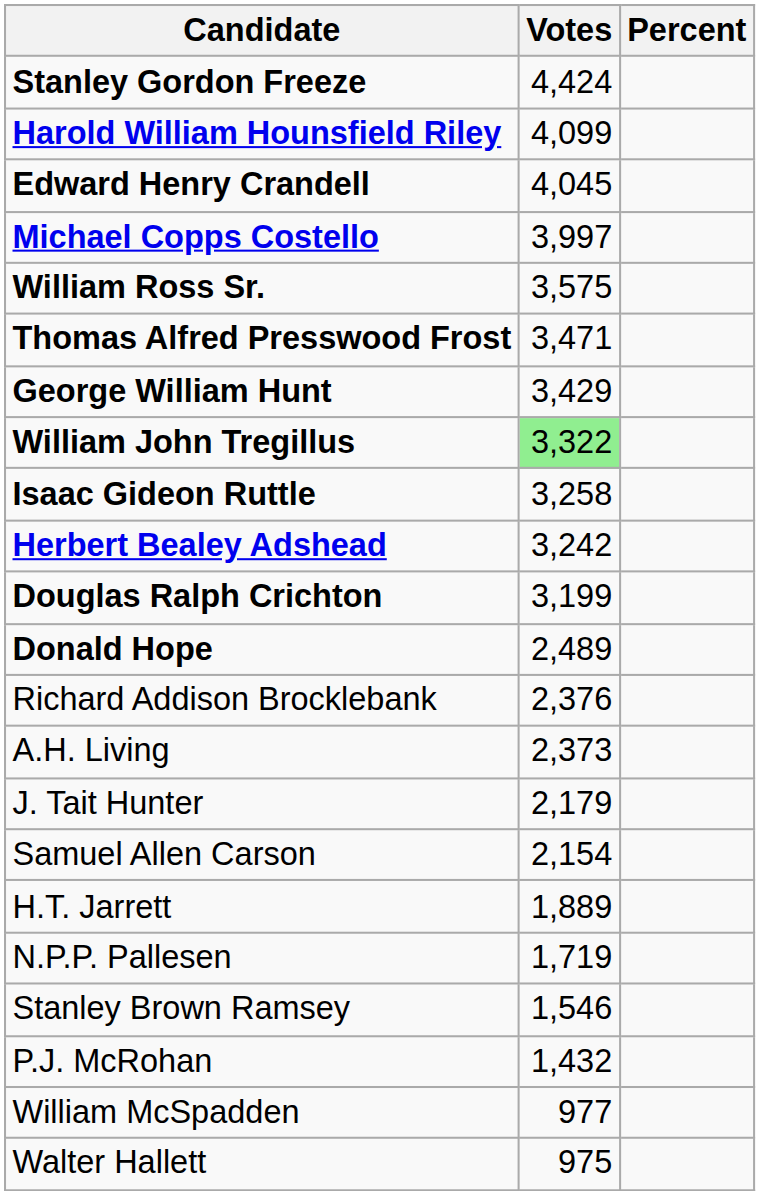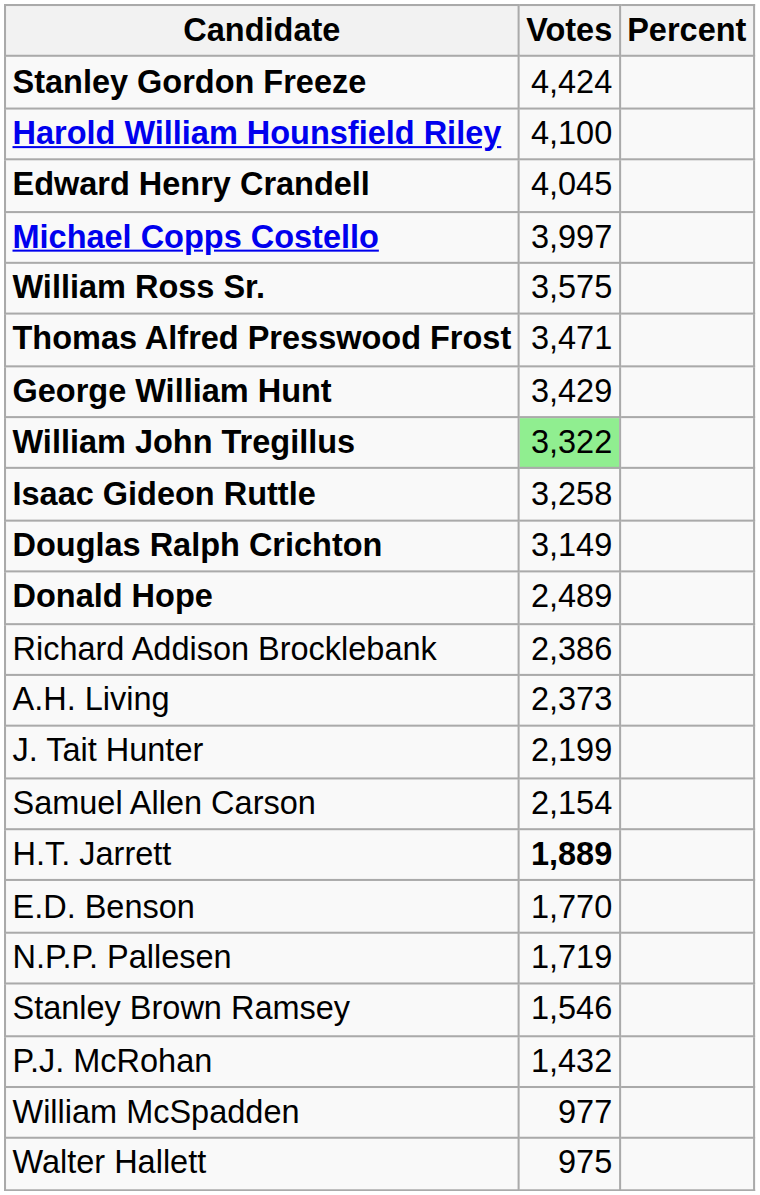Harold William Hounsfield Riley | Votes: 4,099 -> 4,100
- row: Herbert Bealey Adshead | 3,242
Douglas Ralph Crichton | Votes: 3,199 -> 3,149
Richard Addison Brocklebank | Votes: 2,376 -> 2,386
J. Tait Hunter | Votes: 2,179 -> 2,199
H.T. Jarrett | Votes: normal -> bold
+ row: E.D. Benson | 1,770
